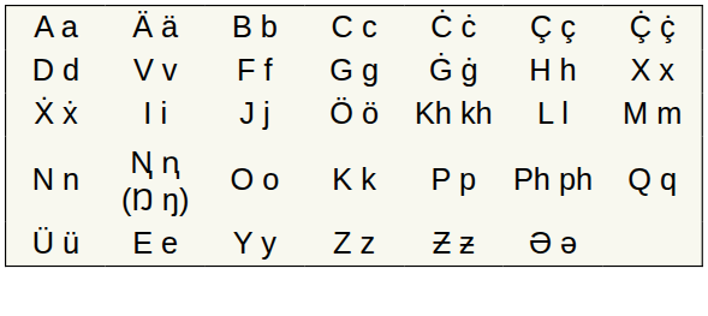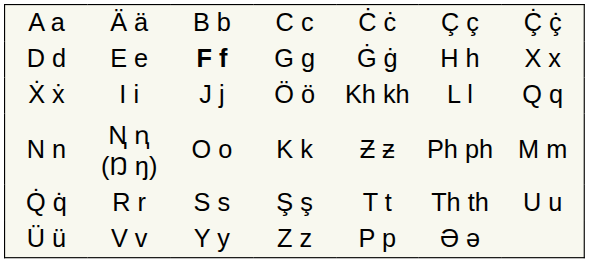D d | column 2: V v -> E e
D d | column 3: normal -> bold
Ẋ ẋ | column 7: M m -> Q q
N n | column 5: P p -> Ƶ ƶ
N n | column 7: Q q -> M m
+ row: Q̇ q̇ | R r | S s | Ş ş | T t | Th th | U u
Ü ü | column 2: E e -> V v
Ü ü | column 5: Ƶ ƶ -> P p
